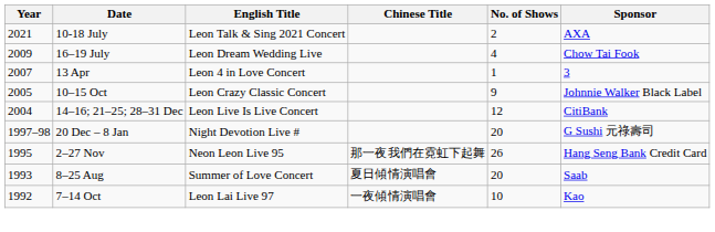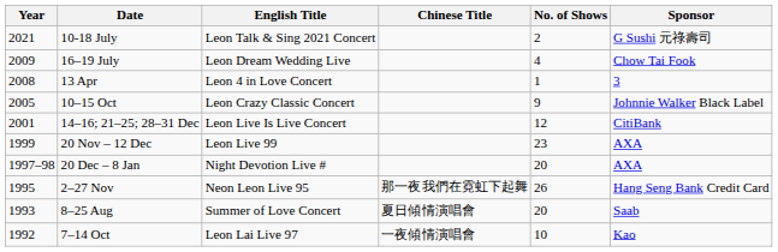10-18 July | Sponsor: AXA -> G Sushi 元祿壽司
13 Apr | Year: 2007 -> 2008
14–16; 21–25; 28–31 Dec | Year: 2004 -> 2001
+ row: 1999 | 20 Nov – 12 Dec | Leon Live 99 | 23 | AXA
20 Dec – 8 Jan | Sponsor: G Sushi 元祿壽司 -> AXA
